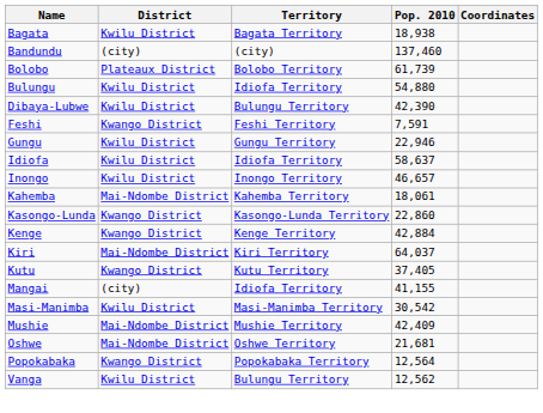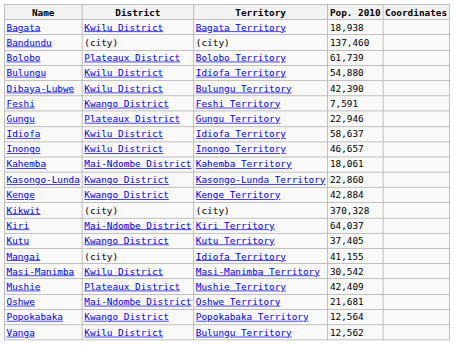Gungu | District: Kwilu District -> Plateaux District
+ row: Kikwit | (city) | (city) | 370,328
Mushie | District: Mai-Ndombe District -> Plateaux District
